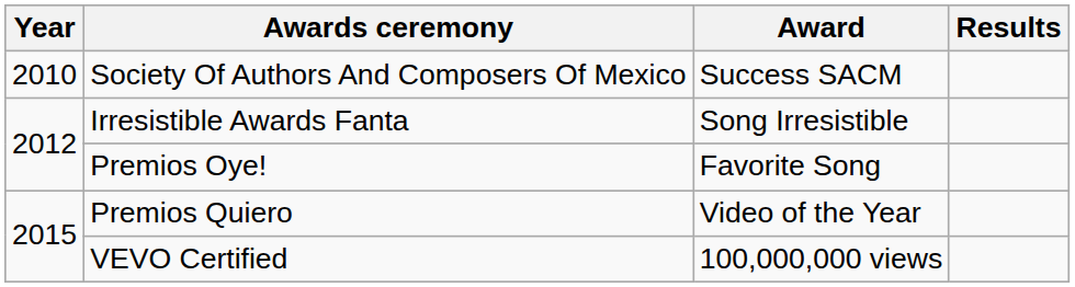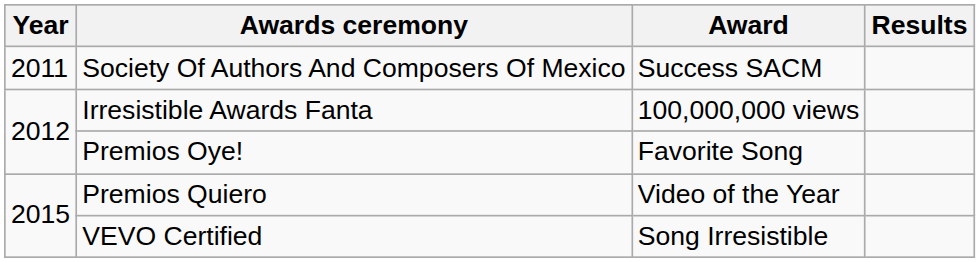Society Of Authors And Composers Of Mexico | Year: 2010 -> 2011
Irresistible Awards Fanta | Award: Song Irresistible -> 100,000,000 views
VEVO Certified | Award: 100,000,000 views -> Song Irresistible
